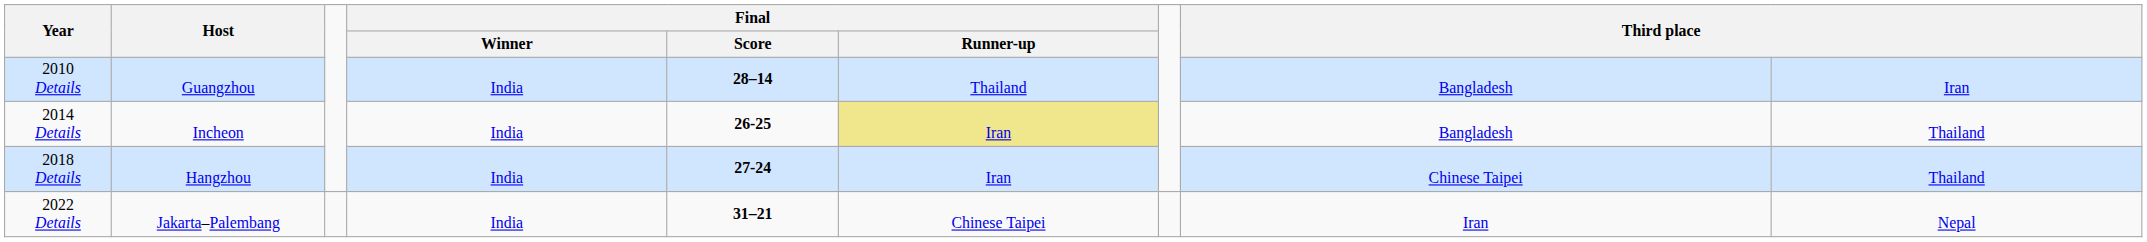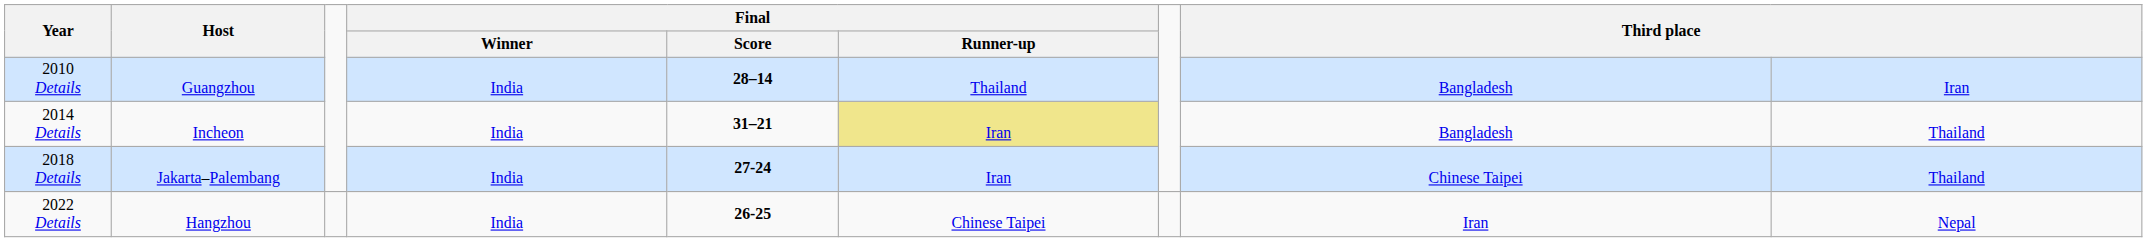2014 Details | Final / Score: 26-25 -> 31–21
2018 Details | Host: Hangzhou -> Jakarta–Palembang
2022 Details | Host: Jakarta–Palembang -> Hangzhou
2022 Details | Final / Score: 31–21 -> 26-25
